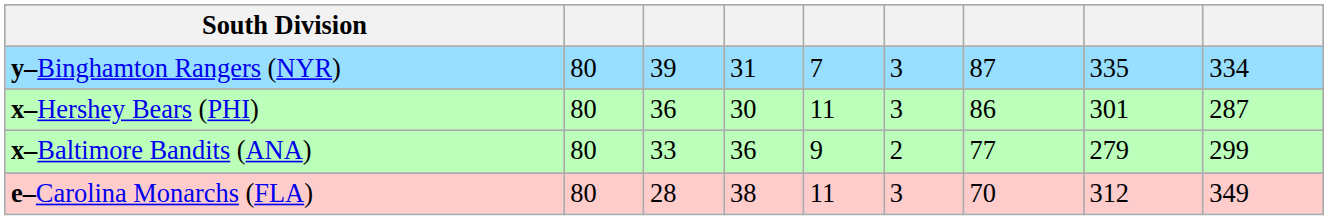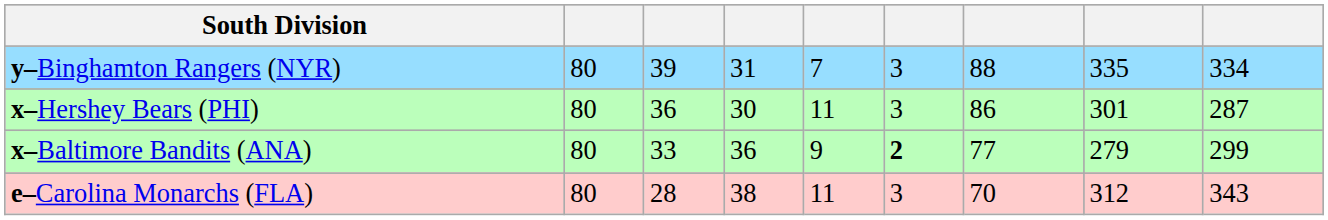y–Binghamton Rangers (NYR) | column 7: 87 -> 88
x–Baltimore Bandits (ANA) | column 6: normal -> bold
e–Carolina Monarchs (FLA) | column 9: 349 -> 343
